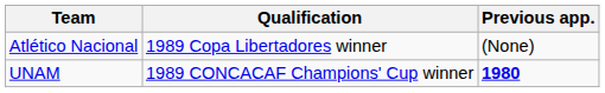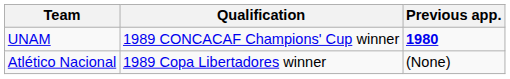rows swapped: Atlético Nacional <-> UNAM
